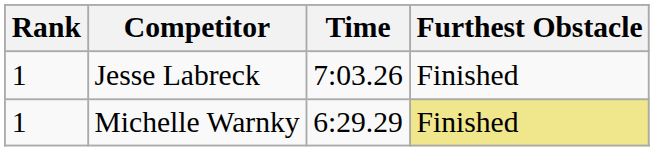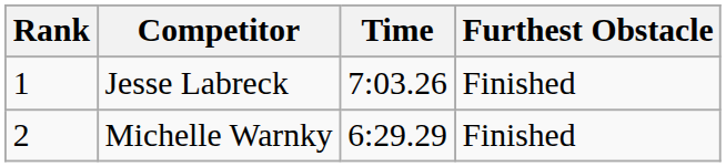Michelle Warnky | Rank: 1 -> 2
Michelle Warnky | Furthest Obstacle: khaki background -> no background
